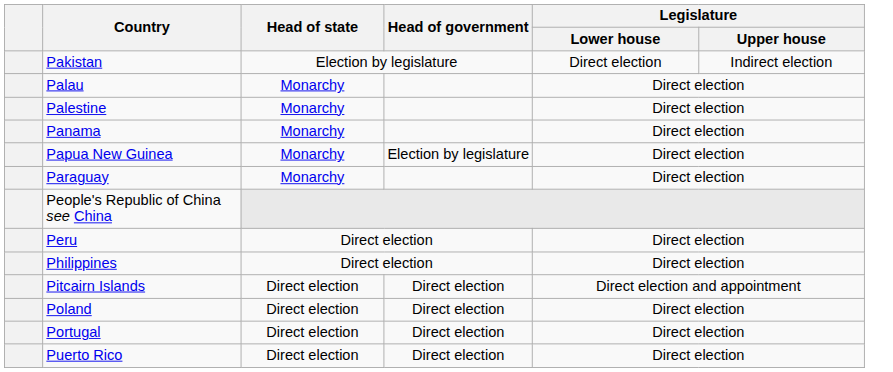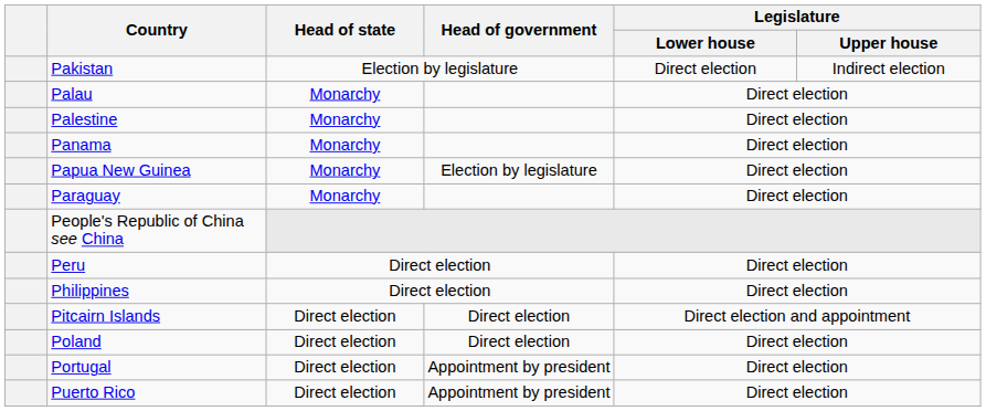Portugal | Head of government: Direct election -> Appointment by president
Puerto Rico | Head of government: Direct election -> Appointment by president
